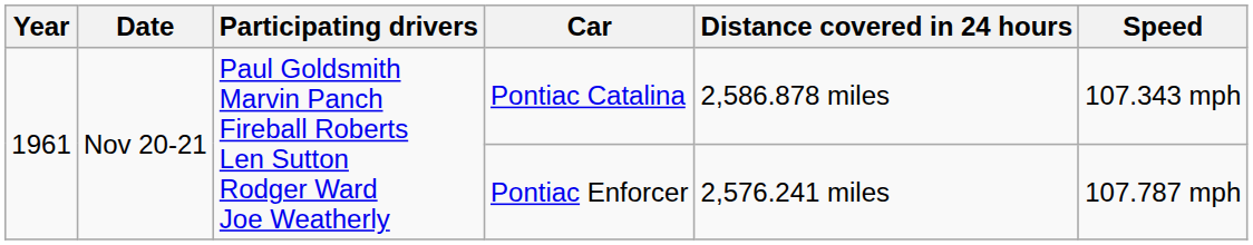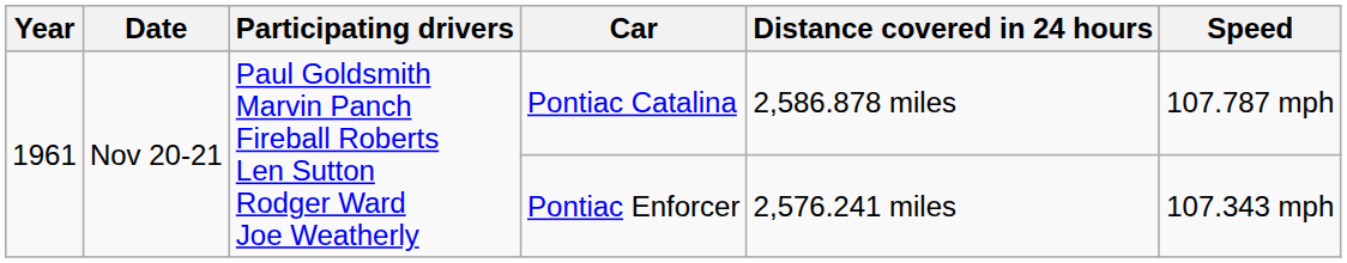Pontiac Catalina | Speed: 107.343 mph -> 107.787 mph
Pontiac Enforcer | Speed: 107.787 mph -> 107.343 mph
